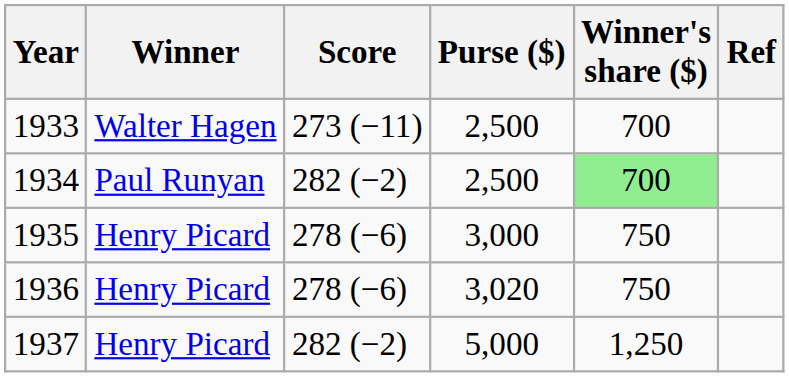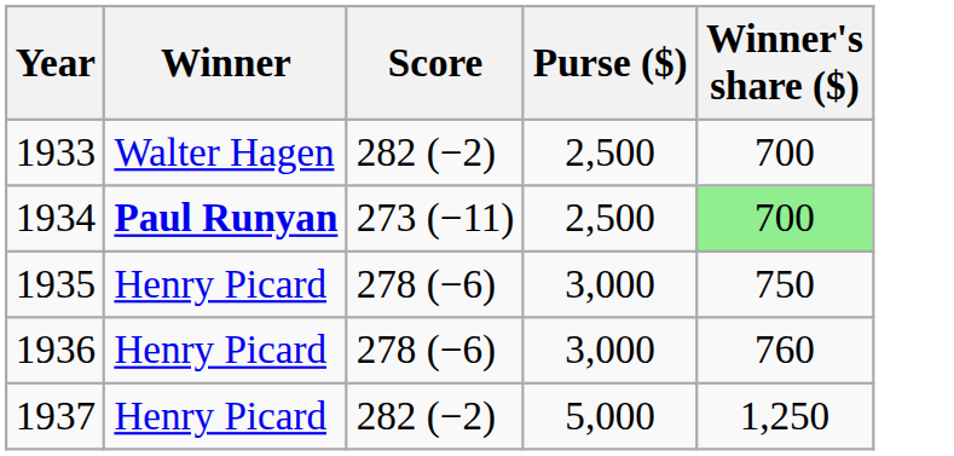- column: Ref
1933 | Score: 273 (−11) -> 282 (−2)
1934 | Winner: normal -> bold
1934 | Score: 282 (−2) -> 273 (−11)
1936 | Purse ($): 3,020 -> 3,000
1936 | Winner's share ($): 750 -> 760
